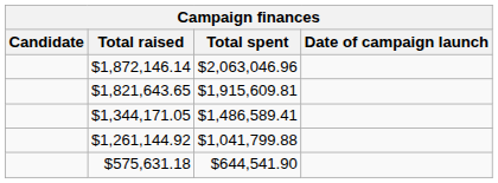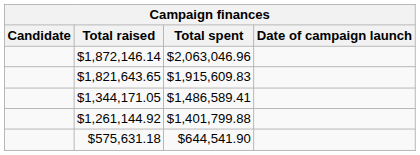$1,821,643.65 | Total spent: $1,915,609.81 -> $1,915,609.83
$1,261,144.92 | Total spent: $1,041,799.88 -> $1,401,799.88
